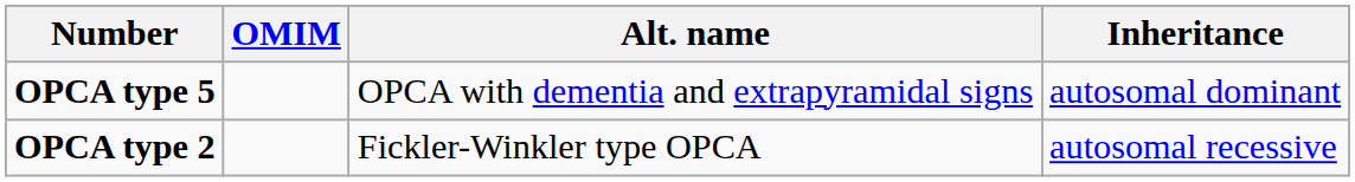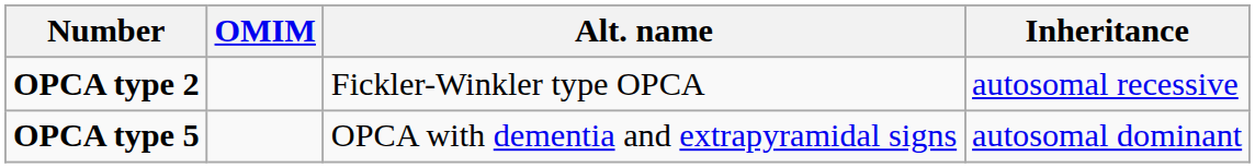rows swapped: OPCA type 2 <-> OPCA type 5
